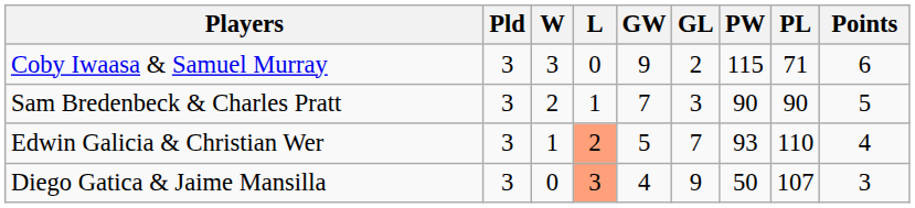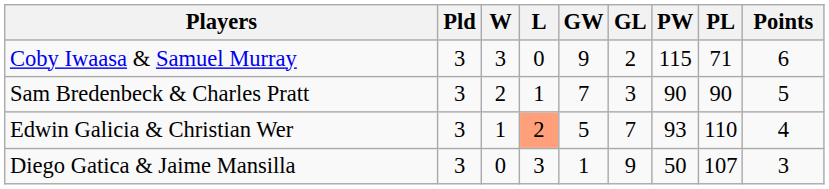Diego Gatica & Jaime Mansilla | L: lightsalmon background -> no background
Diego Gatica & Jaime Mansilla | GW: 4 -> 1
